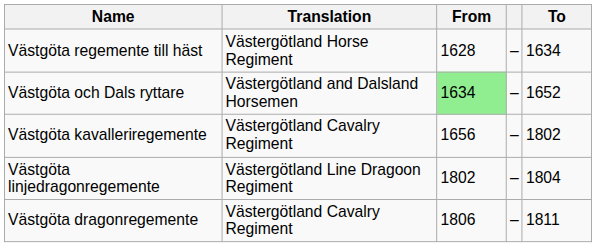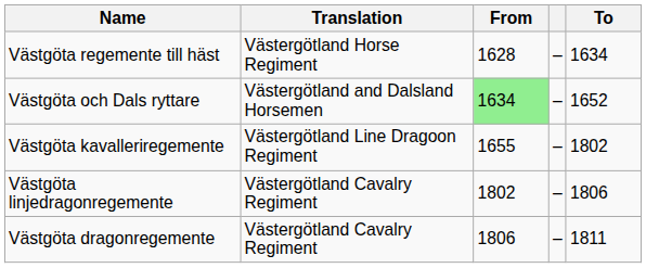Västgöta kavalleriregemente | Translation: Västergötland Cavalry Regiment -> Västergötland Line Dragoon Regiment
Västgöta kavalleriregemente | From: 1656 -> 1655
Västgöta linjedragonregemente | Translation: Västergötland Line Dragoon Regiment -> Västergötland Cavalry Regiment
Västgöta linjedragonregemente | To: 1804 -> 1806
